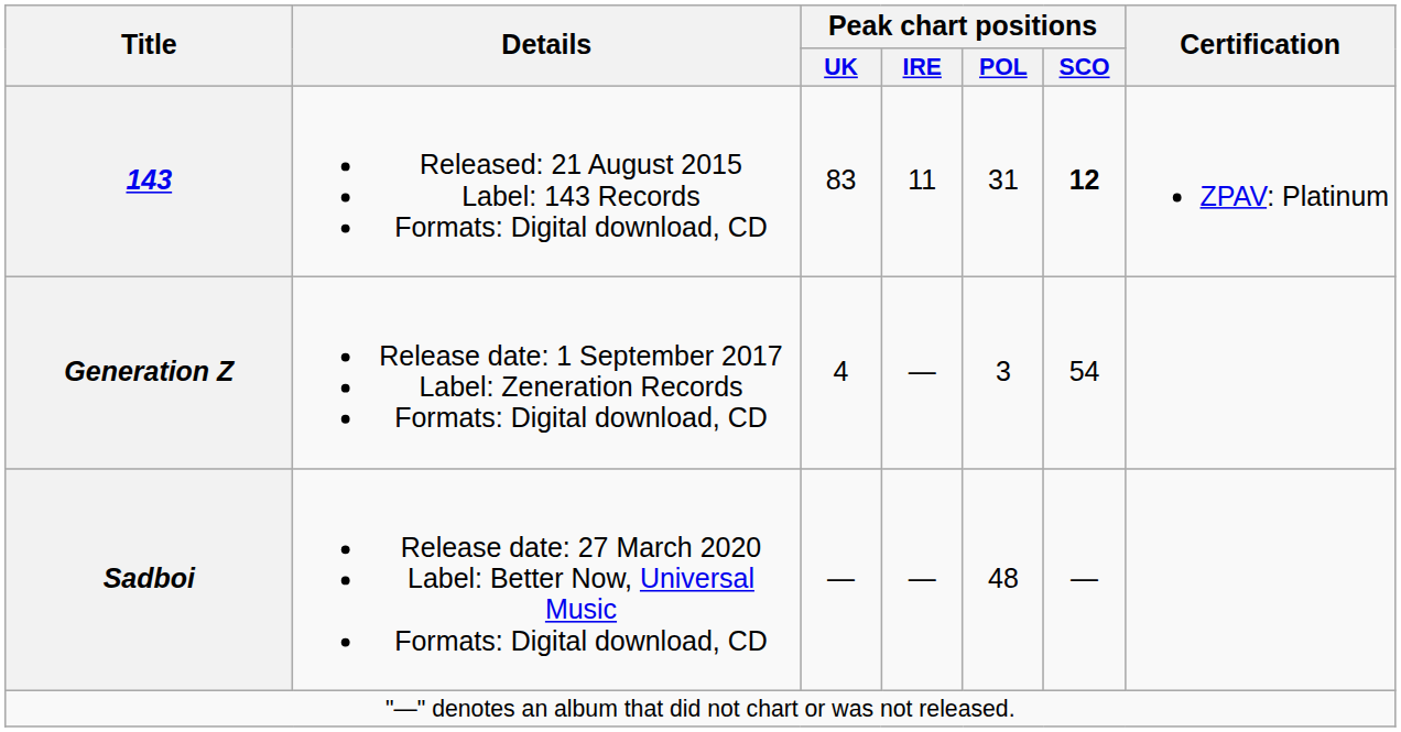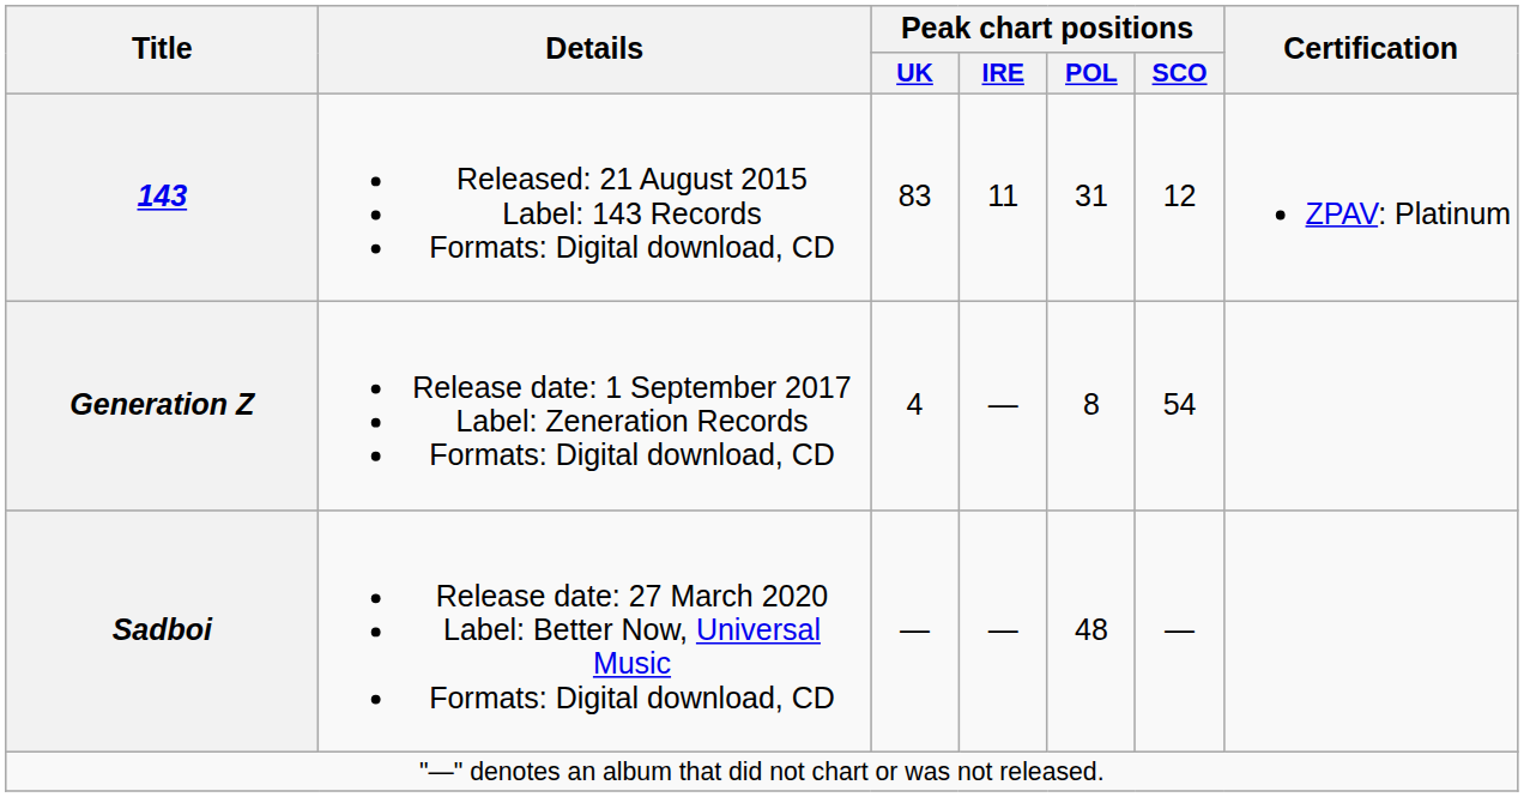143 | Peak chart positions / SCO: bold -> normal
Generation Z | Peak chart positions / POL: 3 -> 8
